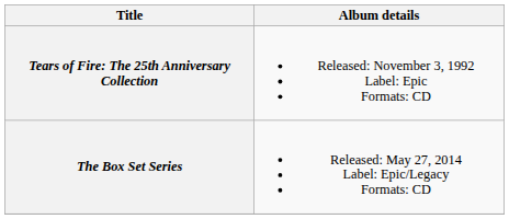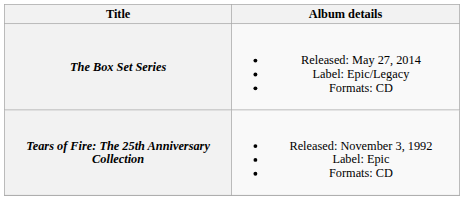rows swapped: Tears of Fire: The 25th Anniversary Collection <-> The Box Set Series
